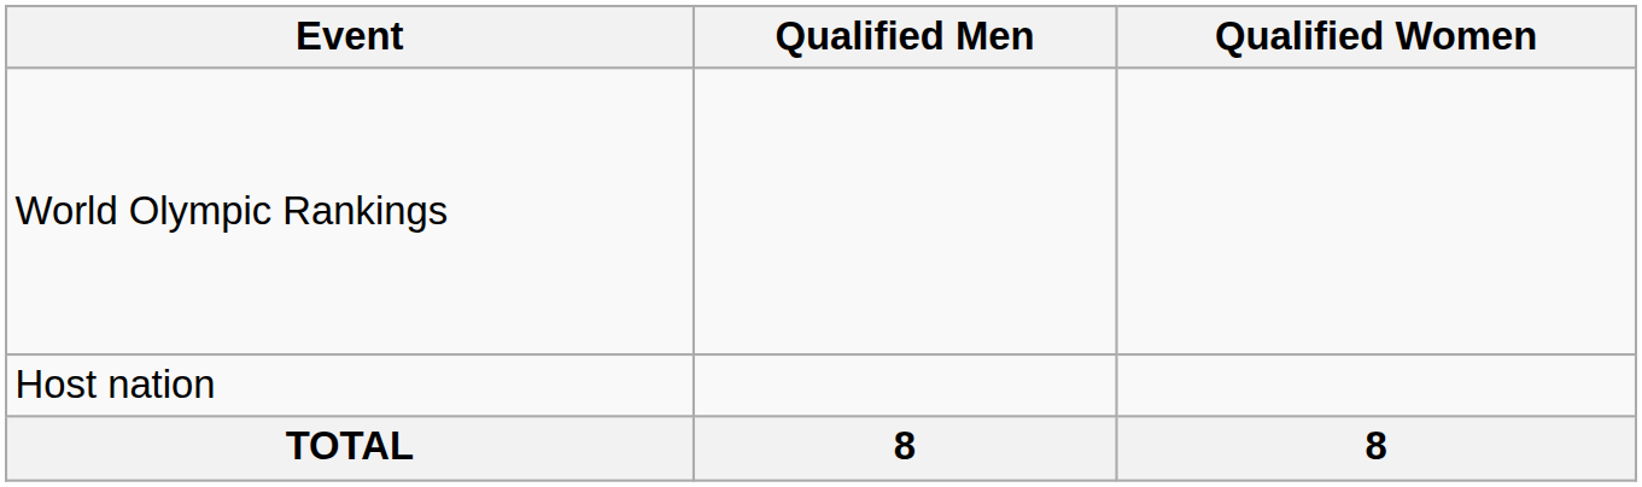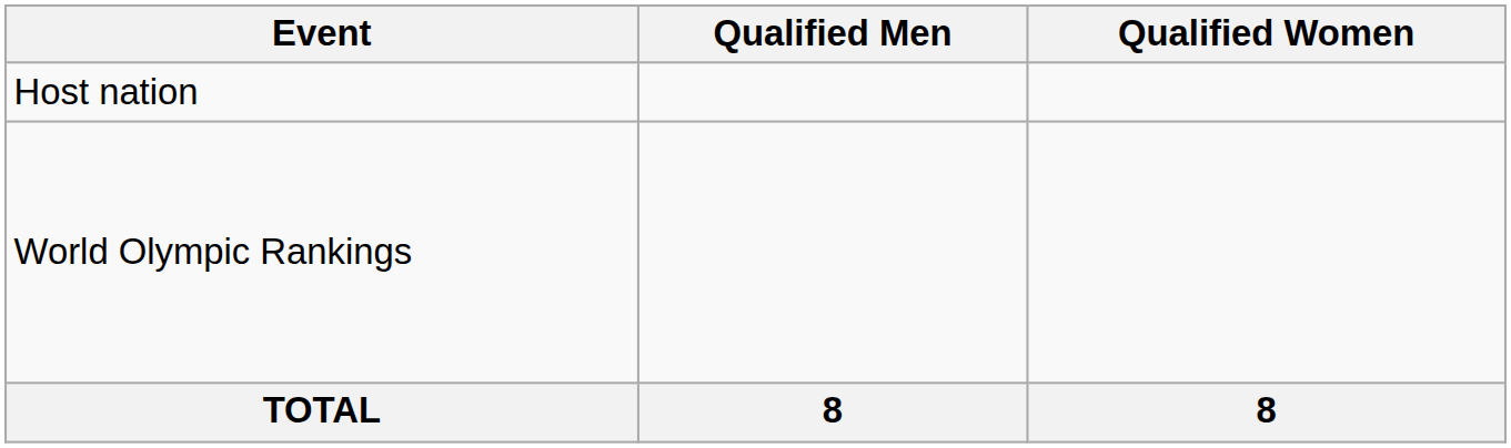rows swapped: Host nation <-> World Olympic Rankings
